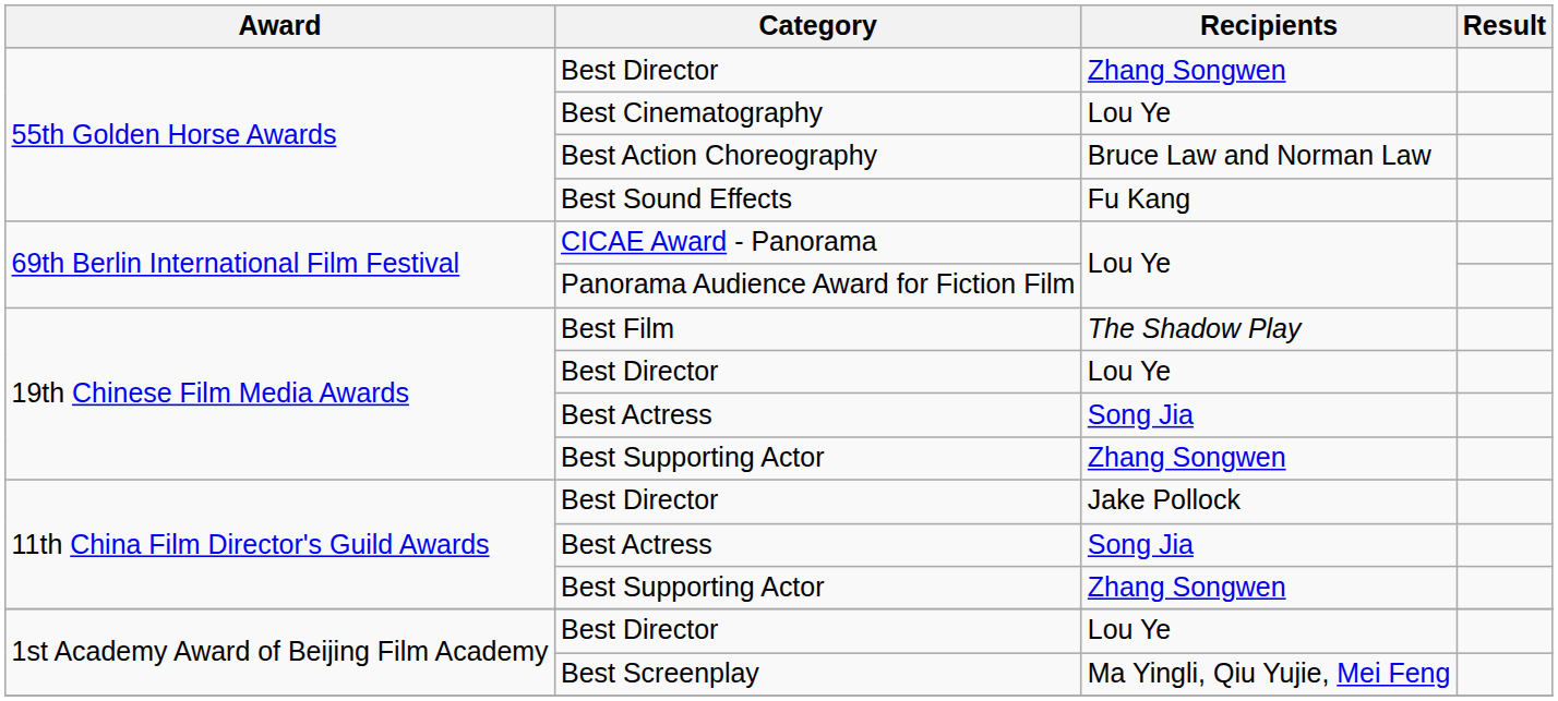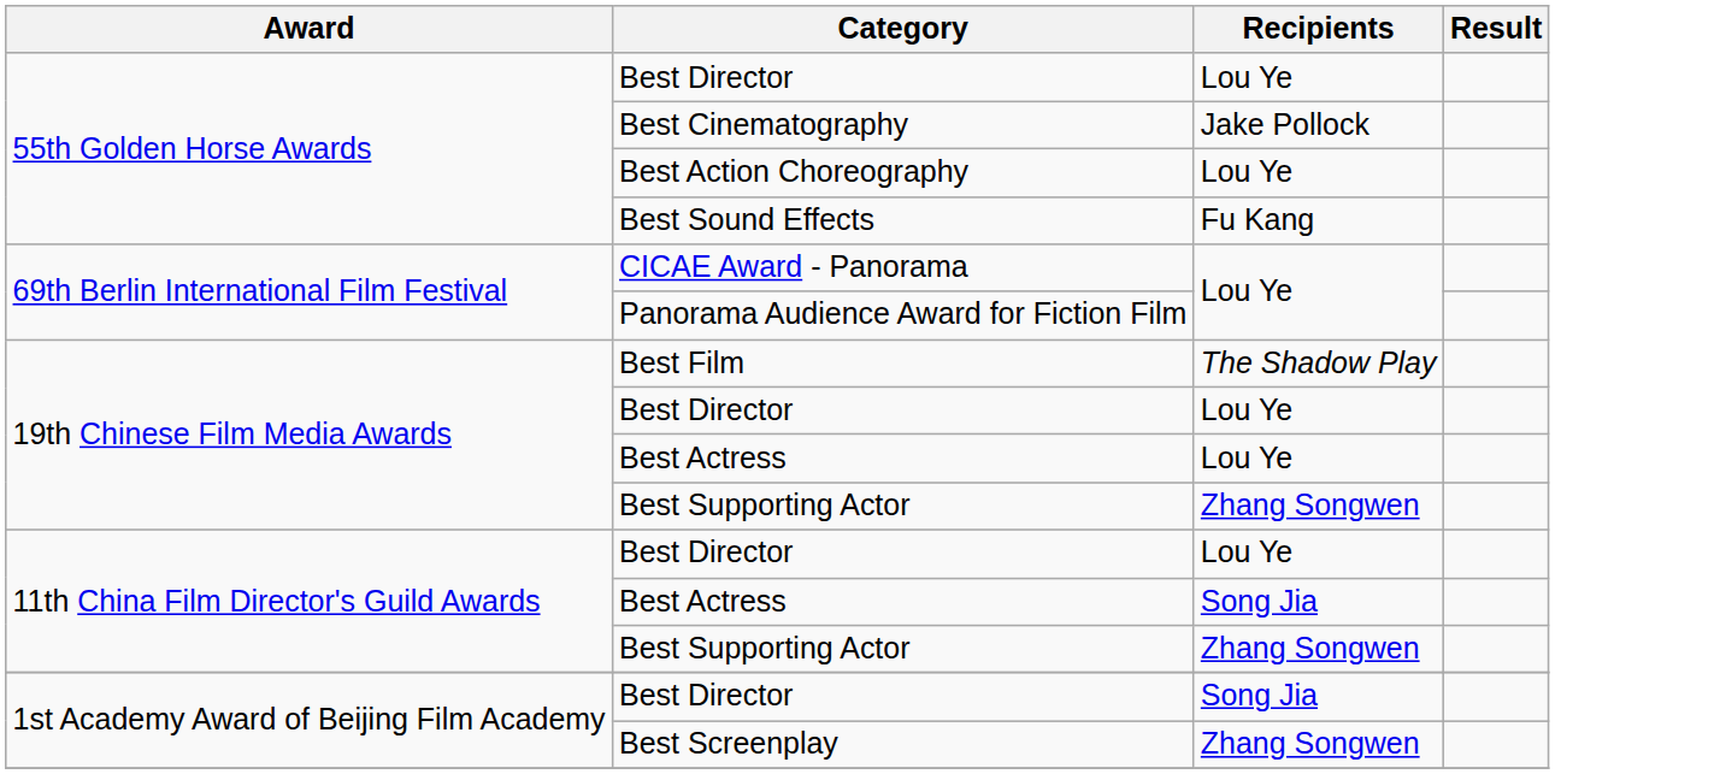55th Golden Horse Awards / Best Director | Recipients: Zhang Songwen -> Lou Ye
Best Cinematography | Recipients: Lou Ye -> Jake Pollock
Best Action Choreography | Recipients: Bruce Law and Norman Law -> Lou Ye
19th Chinese Film Media Awards / Best Actress | Recipients: Song Jia -> Lou Ye
11th China Film Director's Guild Awards / Best Director | Recipients: Jake Pollock -> Lou Ye
1st Academy Award of Beijing Film Academy / Best Director | Recipients: Lou Ye -> Song Jia
Best Screenplay | Recipients: Ma Yingli, Qiu Yujie, Mei Feng -> Zhang Songwen
